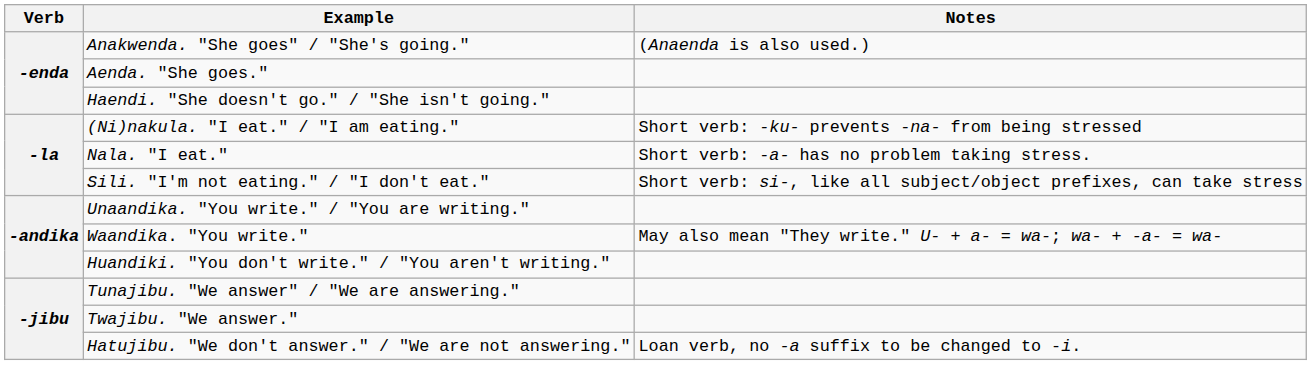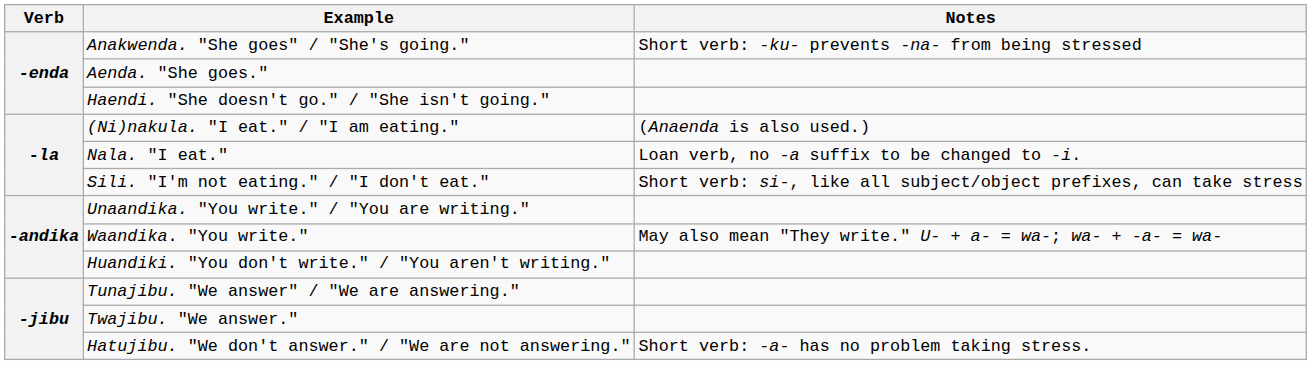Anakwenda. "She goes" / "She's going." | Notes: (Anaenda is also used.) -> Short verb: -ku- prevents -na- from being stressed
(Ni)nakula. "I eat." / "I am eating." | Notes: Short verb: -ku- prevents -na- from being stressed -> (Anaenda is also used.)
Nala. "I eat." | Notes: Short verb: -a- has no problem taking stress. -> Loan verb, no -a suffix to be changed to -i.
Hatujibu. "We don't answer." / "We are not answering." | Notes: Loan verb, no -a suffix to be changed to -i. -> Short verb: -a- has no problem taking stress.
